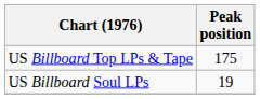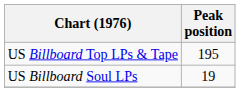US Billboard Top LPs & Tape | Peak position: 175 -> 195
